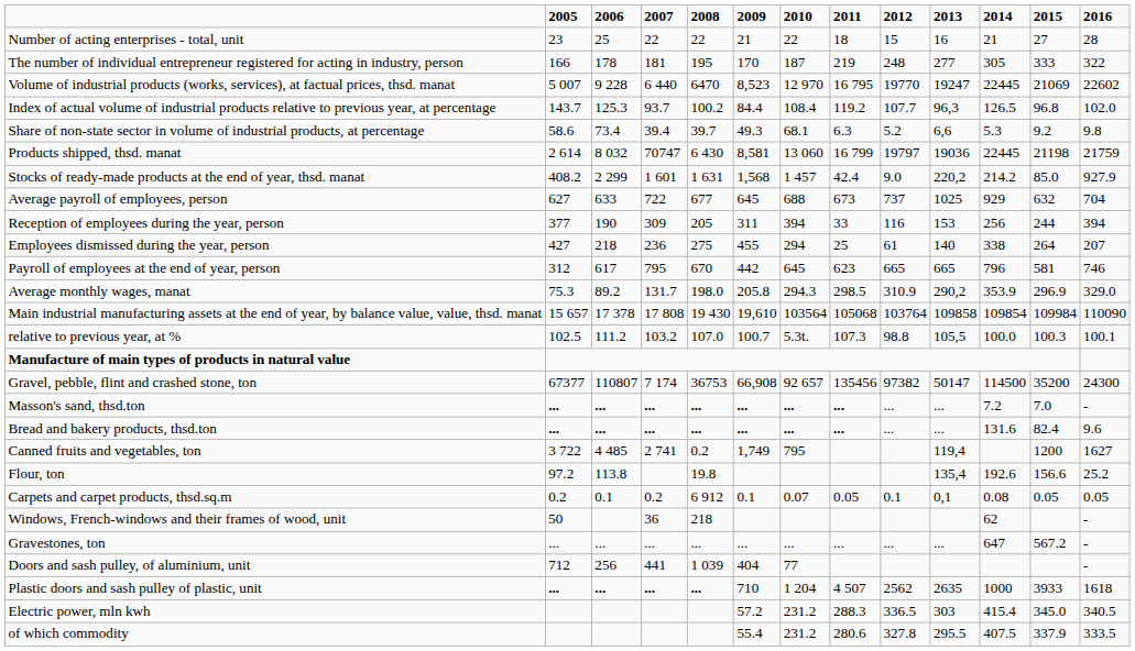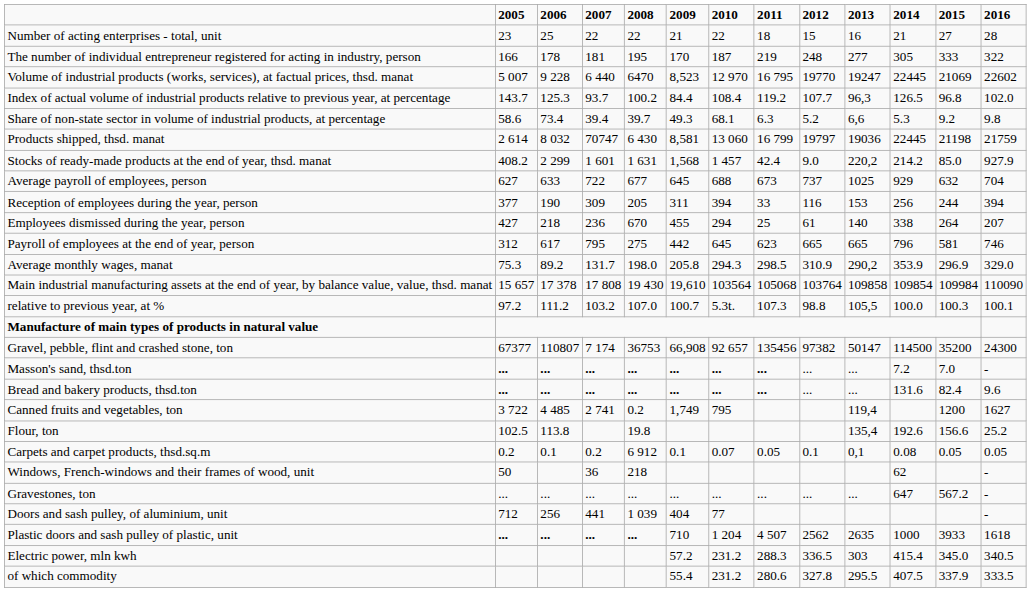Employees dismissed during the year, person | 2008: 275 -> 670
Payroll of employees at the end of year, person | 2008: 670 -> 275
relative to previous year, at % | 2005: 102.5 -> 97.2
Flour, ton | 2005: 97.2 -> 102.5
